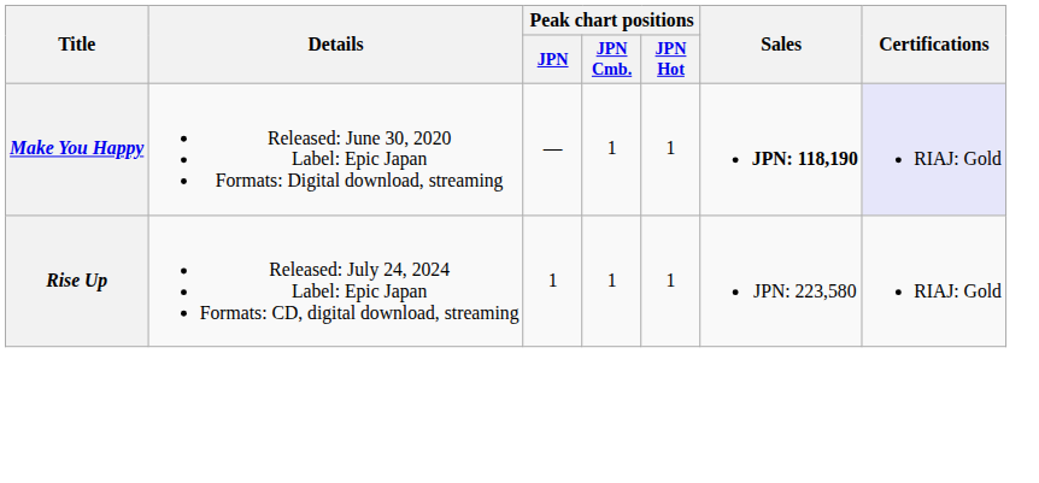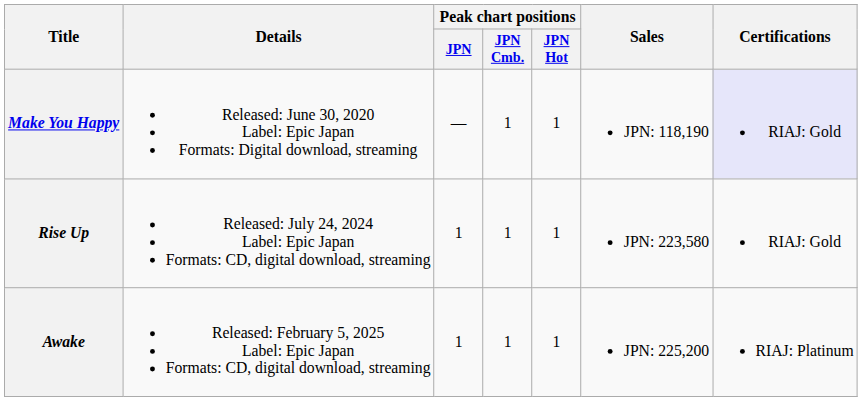Make You Happy | Sales: bold -> normal
+ row: Awake | Released: February 5, 2025 Label: Epic Japan Formats: CD, digital download, streaming | 1 | 1 | 1 | JPN: 225,200 | RIAJ: Platinum
